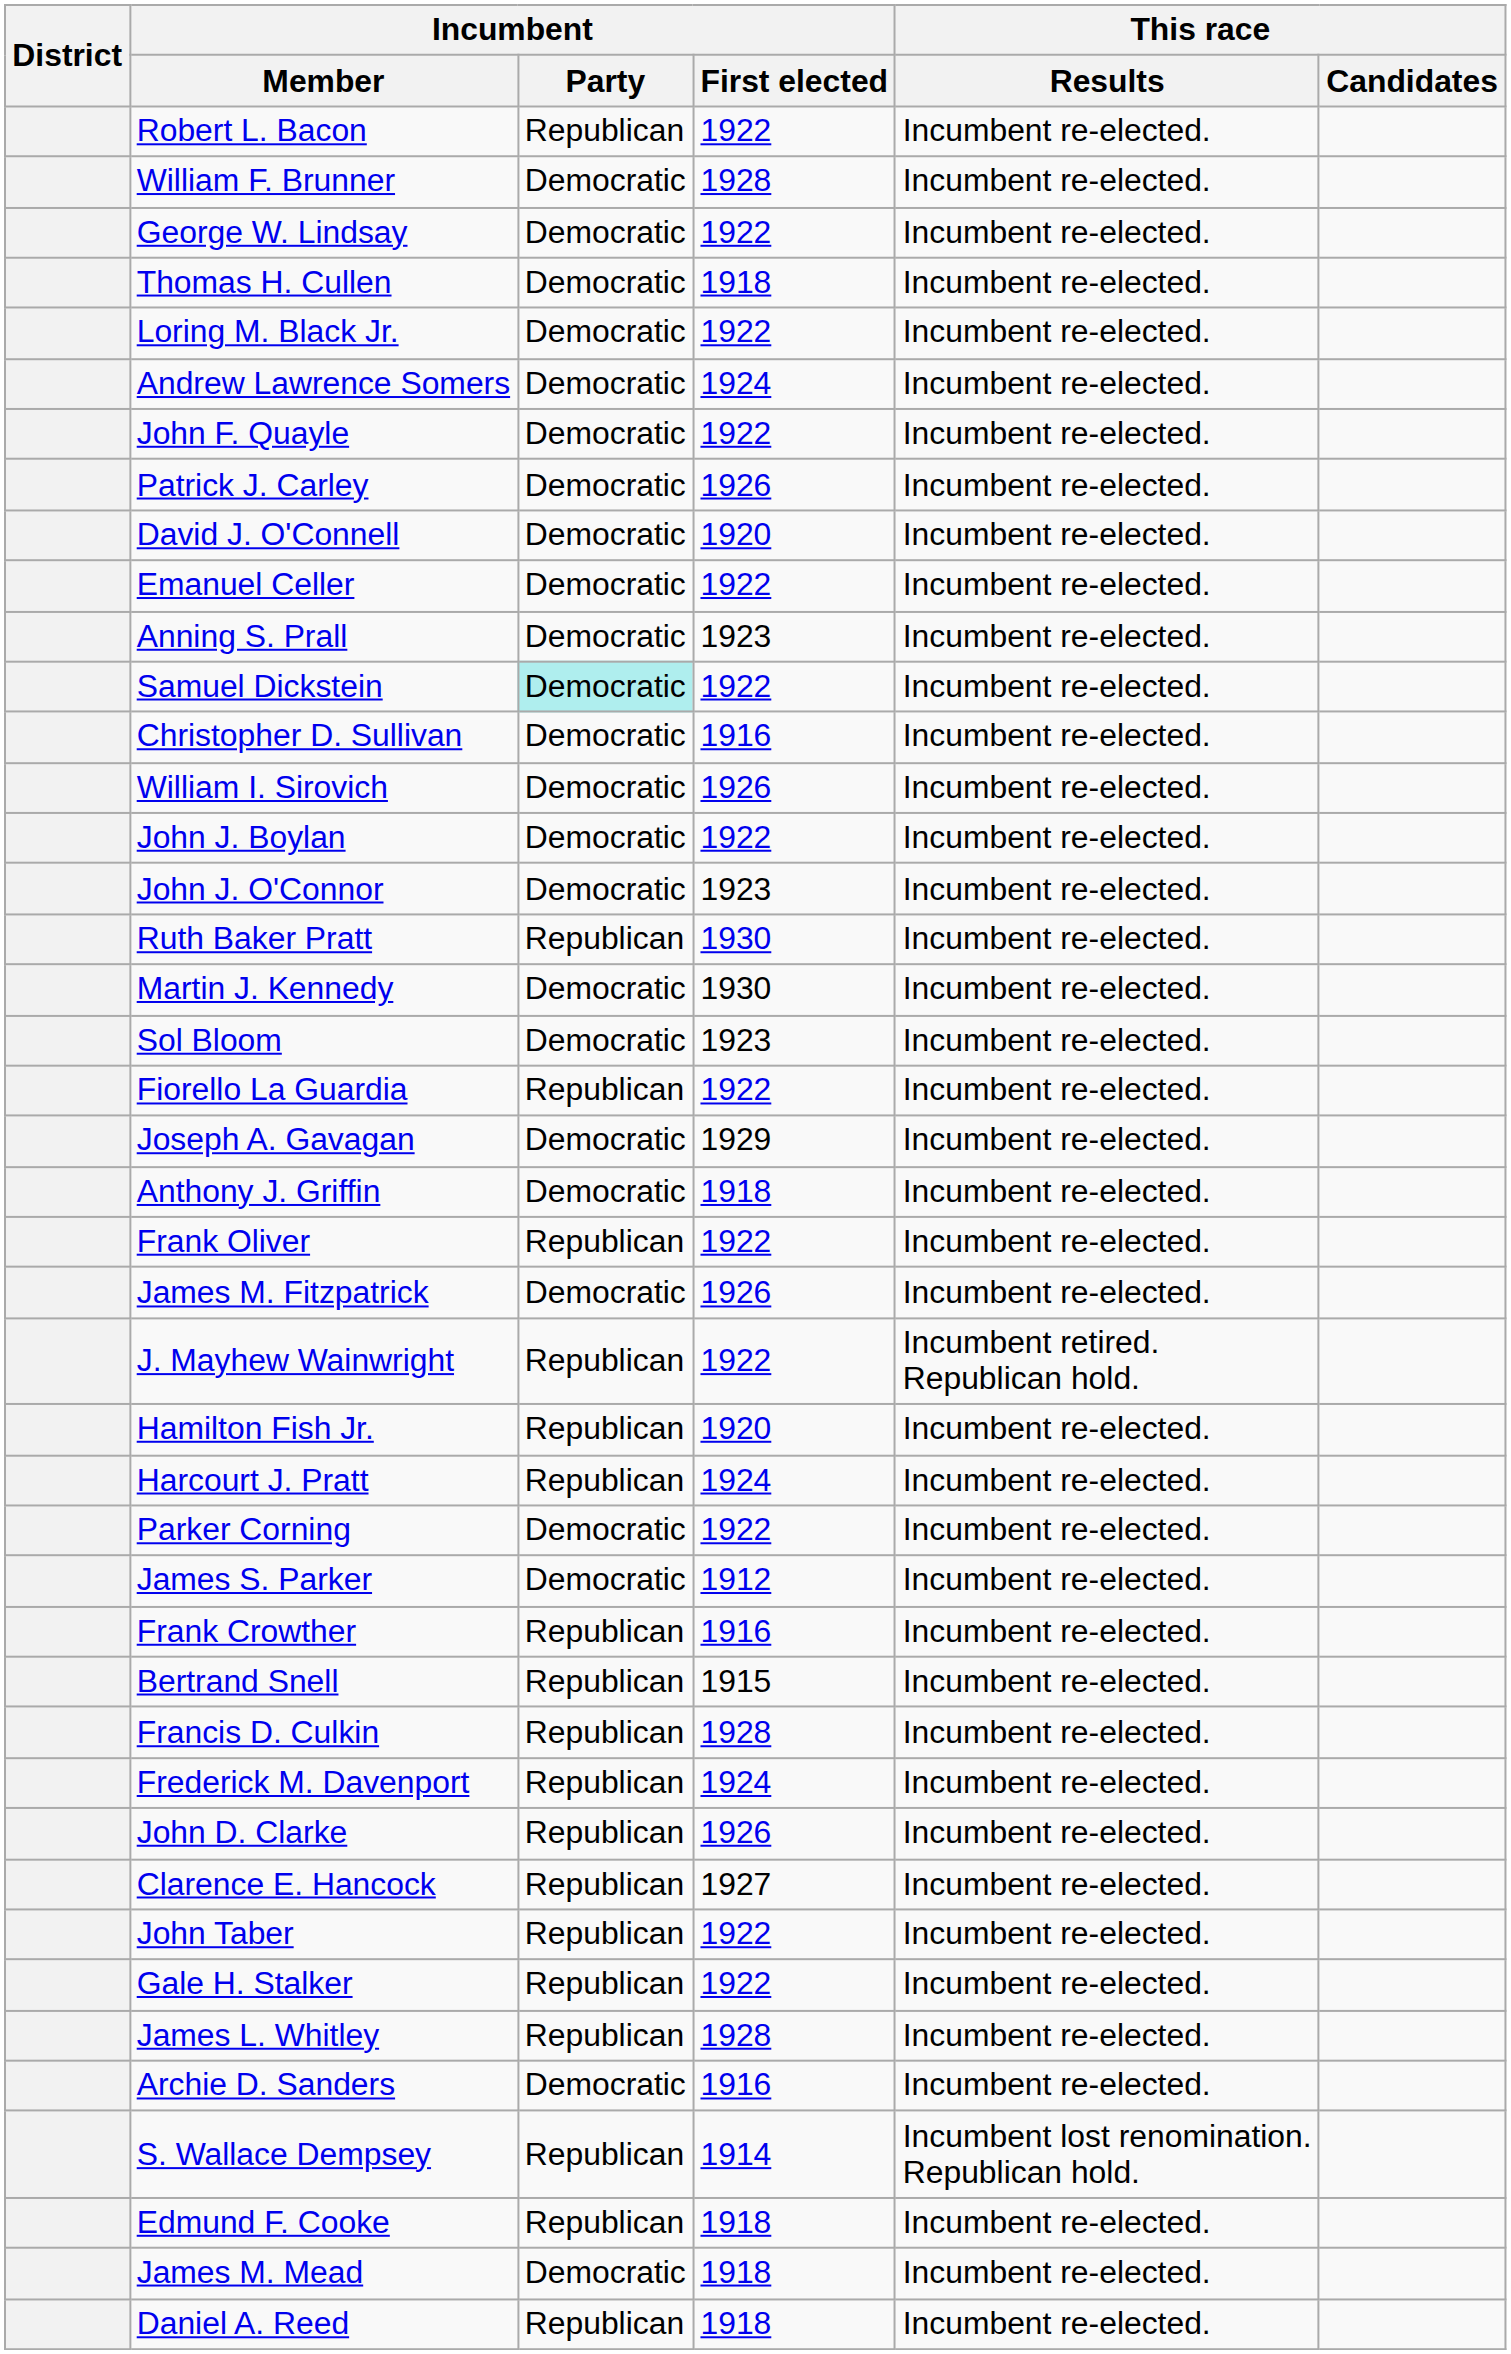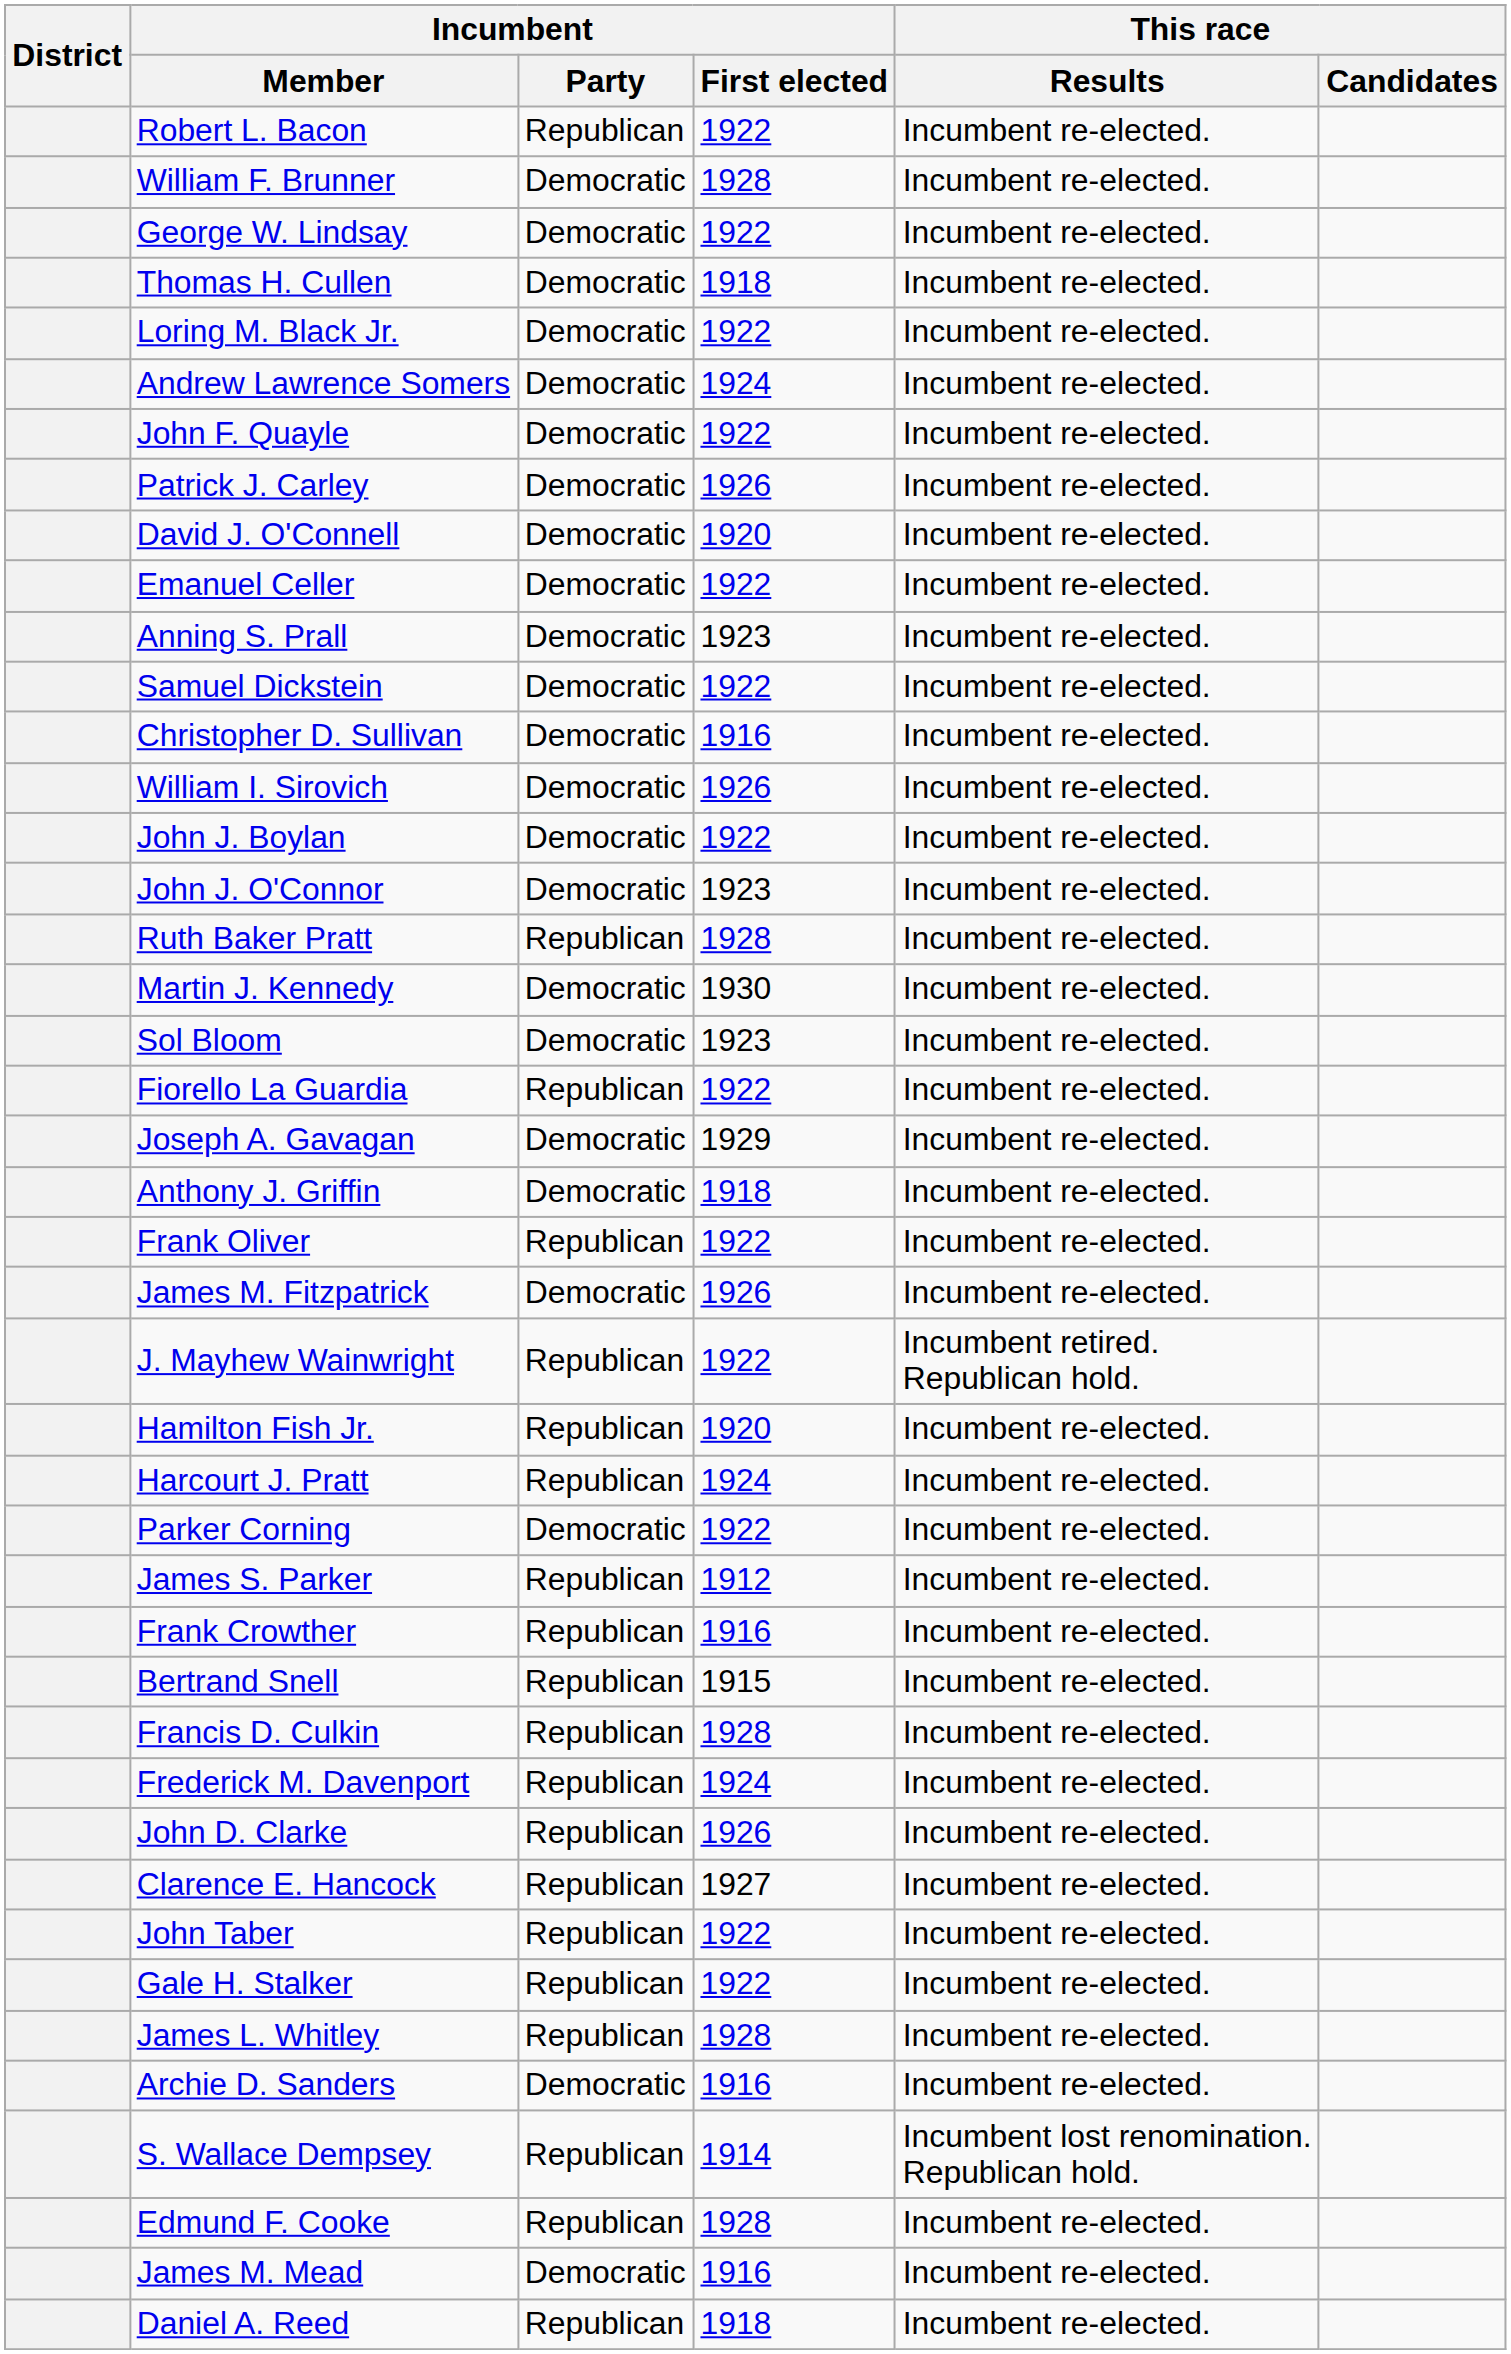Samuel Dickstein | Incumbent / Party: paleturquoise background -> no background
Ruth Baker Pratt | Incumbent / First elected: 1930 -> 1928
James S. Parker | Incumbent / Party: Democratic -> Republican
Edmund F. Cooke | Incumbent / First elected: 1918 -> 1928
James M. Mead | Incumbent / First elected: 1918 -> 1916
